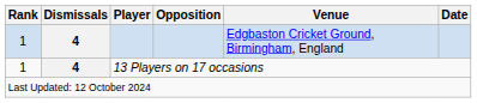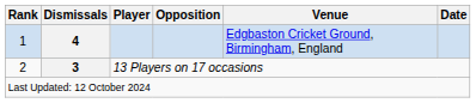13 Players on 17 occasions | Rank: 1 -> 2
13 Players on 17 occasions | Dismissals: 4 -> 3
